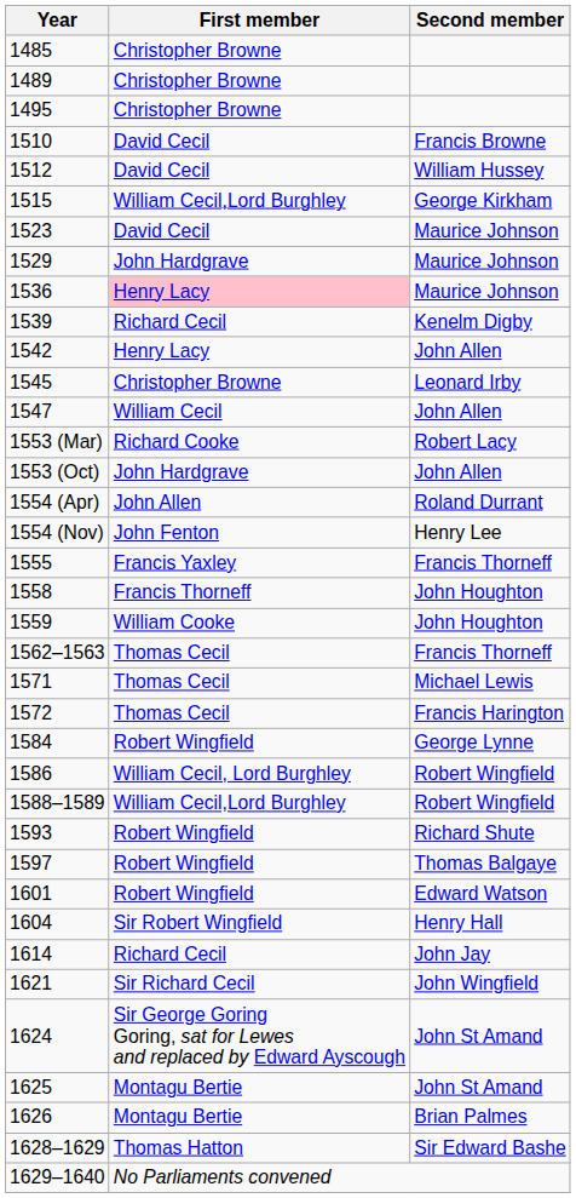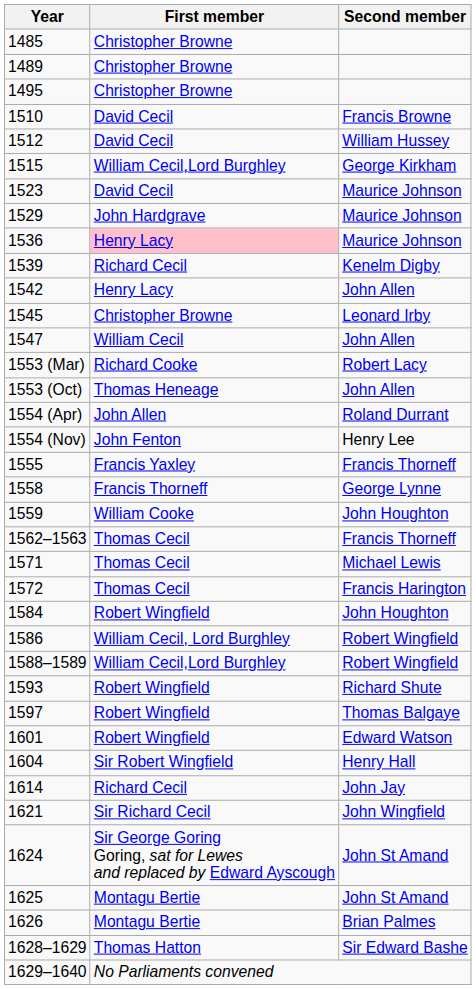1553 (Oct) | First member: John Hardgrave -> Thomas Heneage
1558 | Second member: John Houghton -> George Lynne
1584 | Second member: George Lynne -> John Houghton
